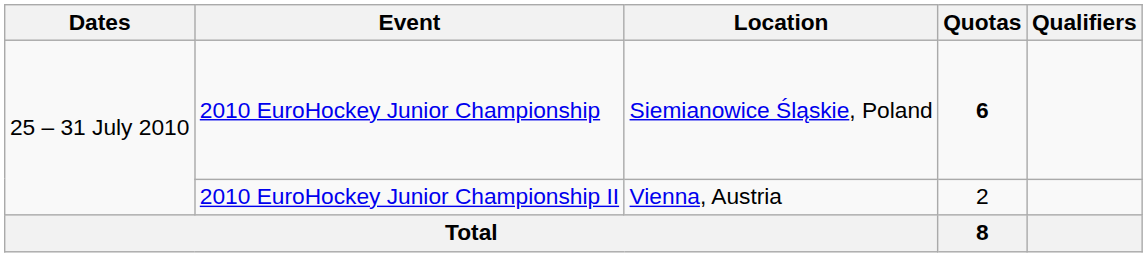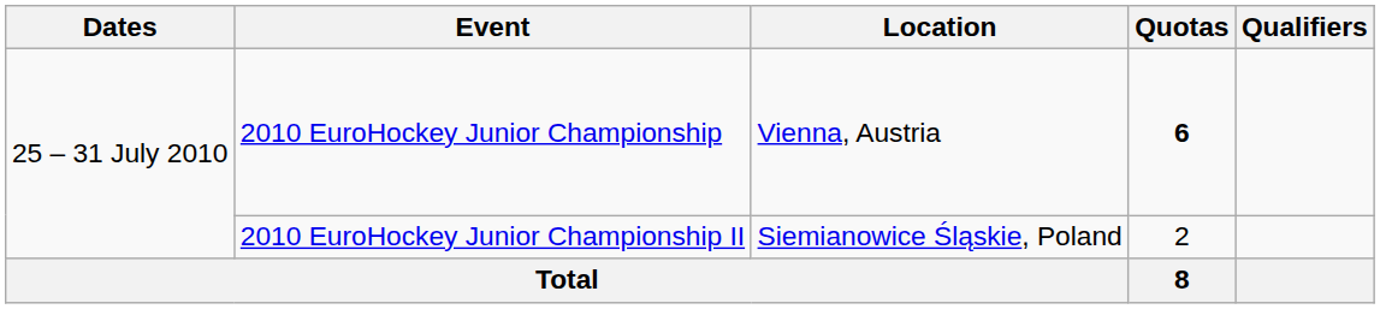2010 EuroHockey Junior Championship | Location: Siemianowice Śląskie, Poland -> Vienna, Austria
2010 EuroHockey Junior Championship II | Location: Vienna, Austria -> Siemianowice Śląskie, Poland
